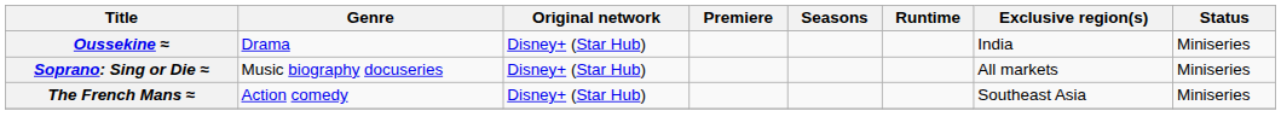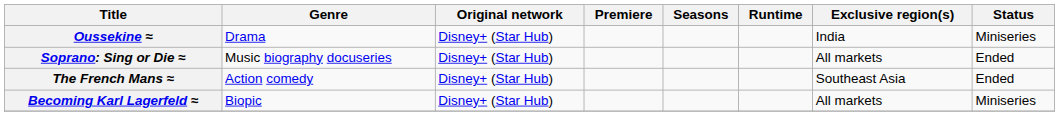Soprano: Sing or Die ≈ | Status: Miniseries -> Ended
The French Mans ≈ | Status: Miniseries -> Ended
+ row: Becoming Karl Lagerfeld ≈ | Biopic | Disney+ (Star Hub) | All markets | Miniseries
